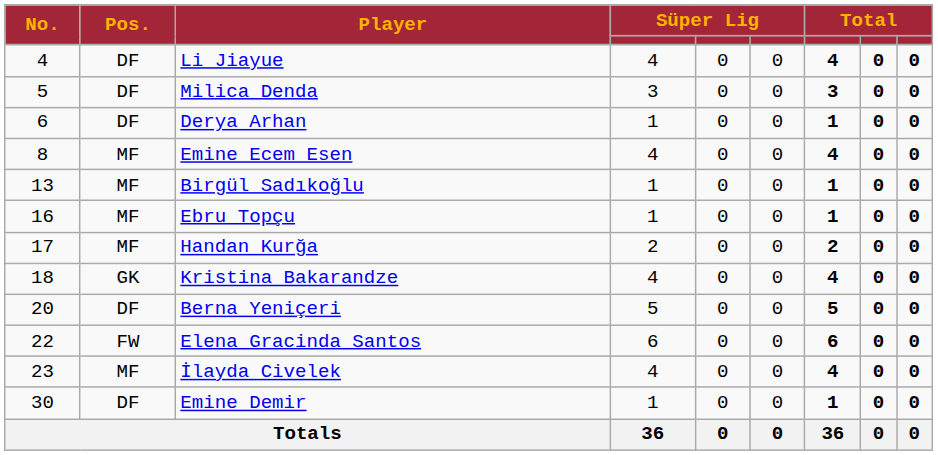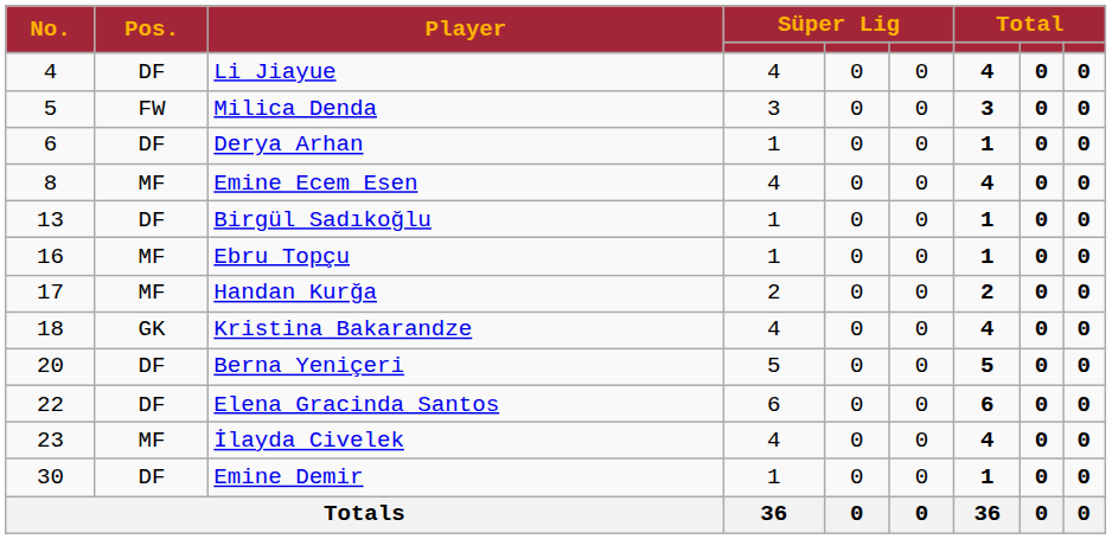Milica Denda | Pos.: DF -> FW
Birgül Sadıkoğlu | Pos.: MF -> DF
Elena Gracinda Santos | Pos.: FW -> DF
